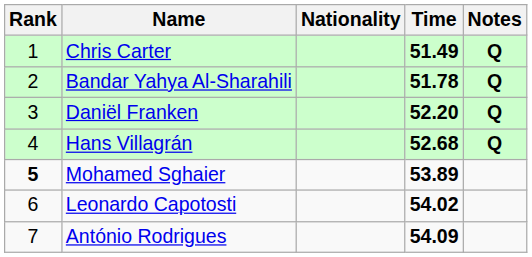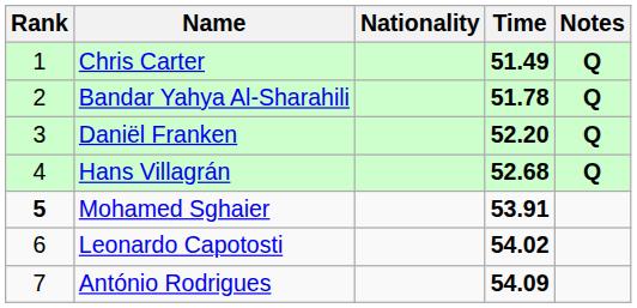Mohamed Sghaier | Time: 53.89 -> 53.91
